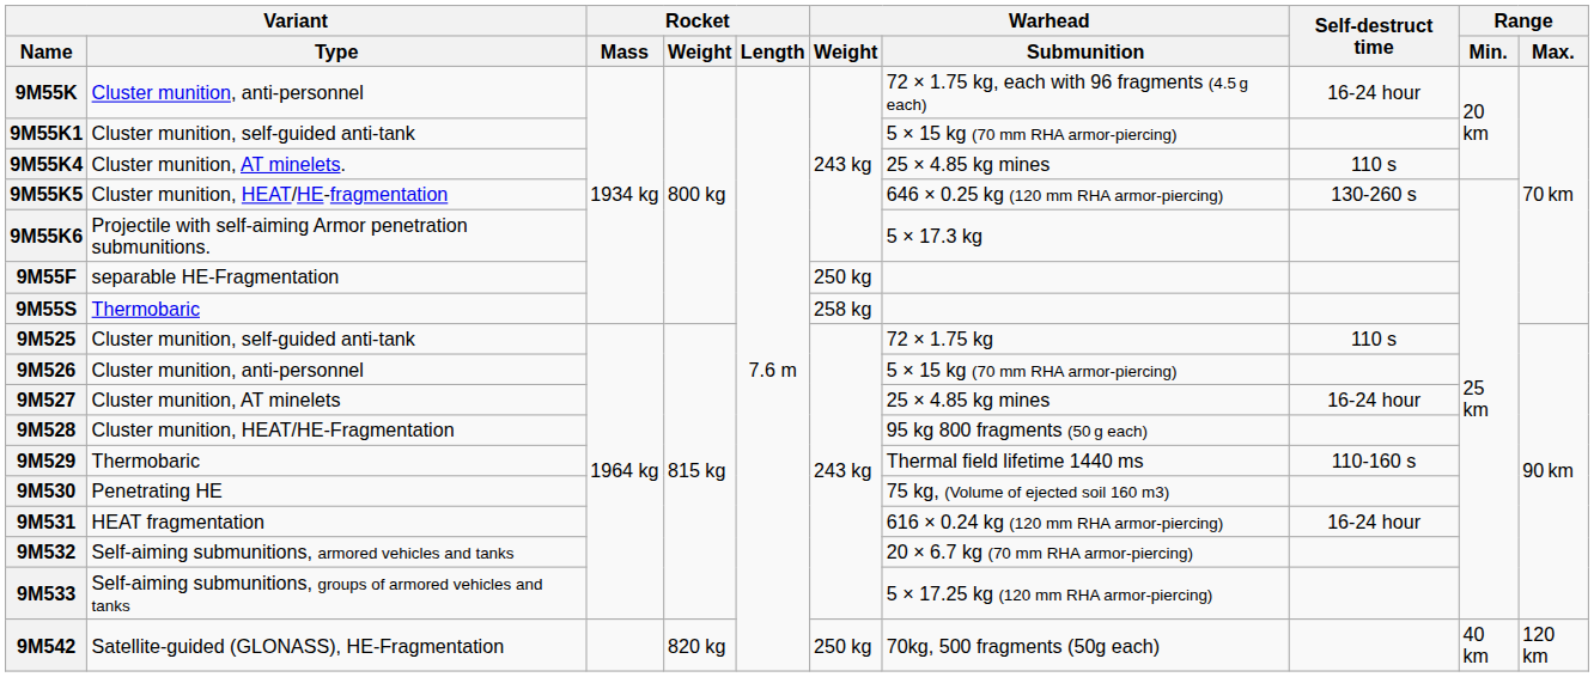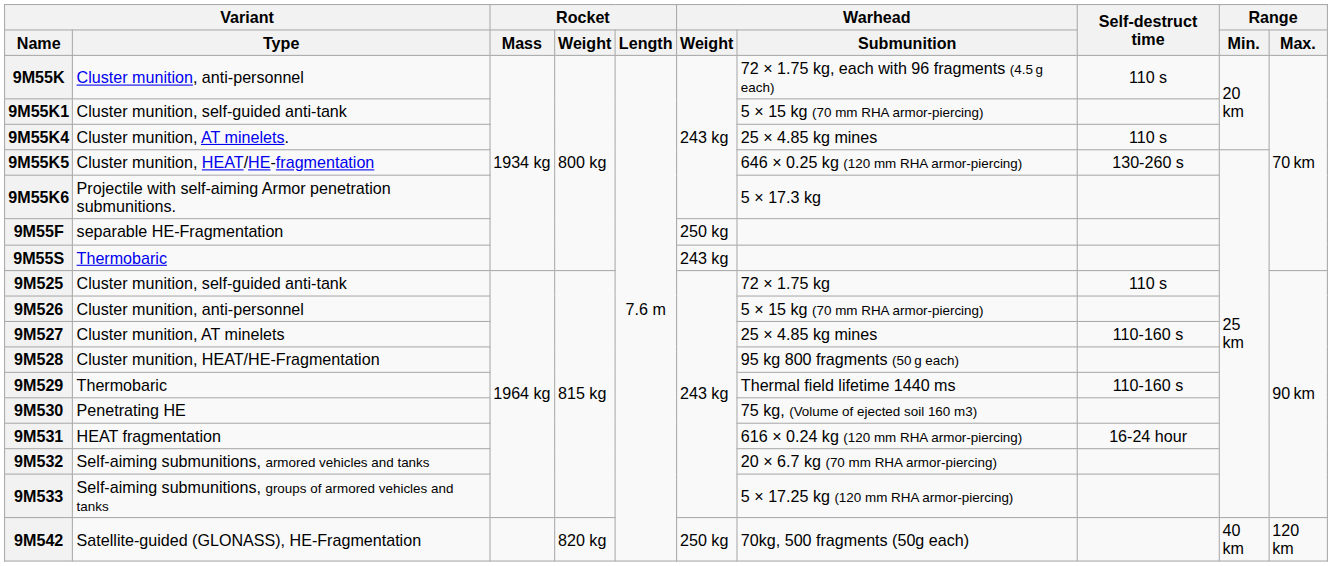9M55K | Self-destruct time: 16-24 hour -> 110 s
9M55S | Warhead / Weight: 258 kg -> 243 kg
9M527 | Self-destruct time: 16-24 hour -> 110-160 s
